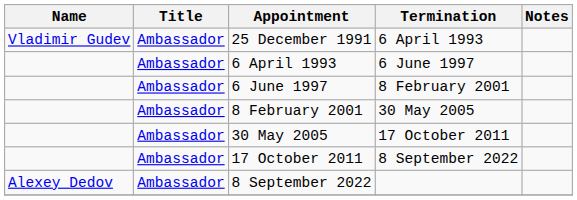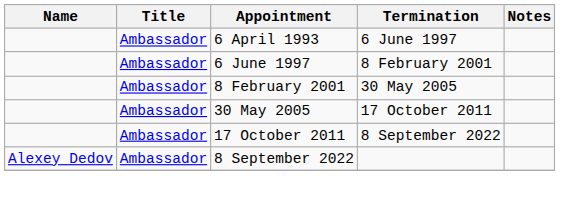- row: Vladimir Gudev | Ambassador | 25 December 1991 | 6 April 1993
